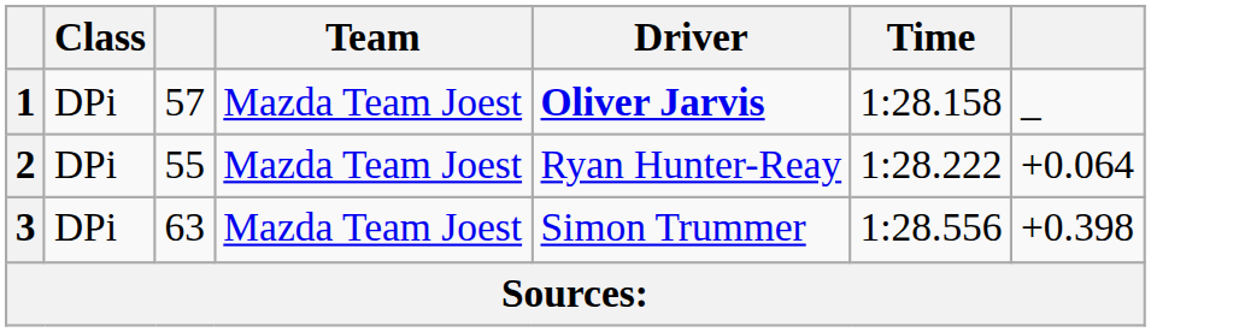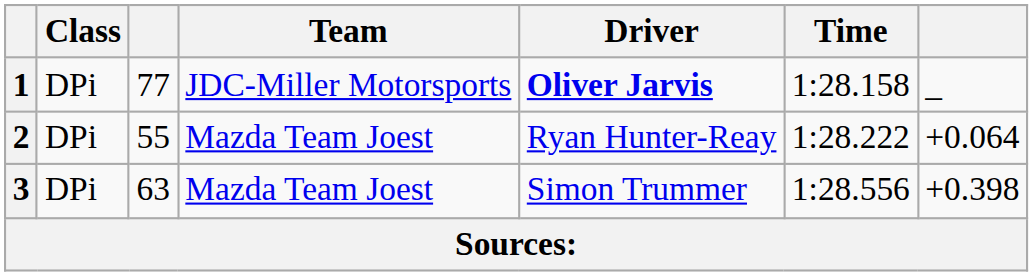1 | column 3: 57 -> 77
1 | Team: Mazda Team Joest -> JDC-Miller Motorsports
